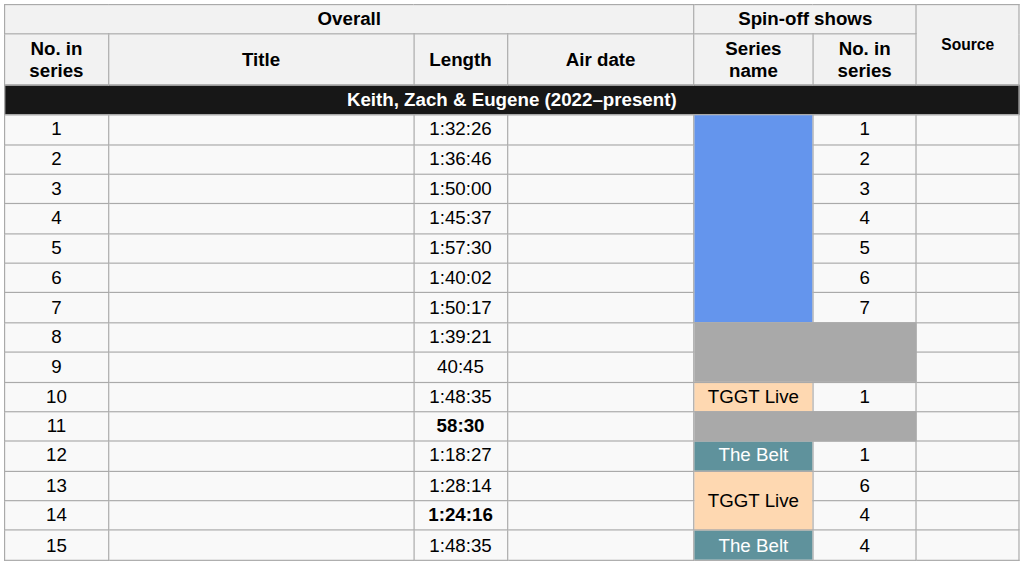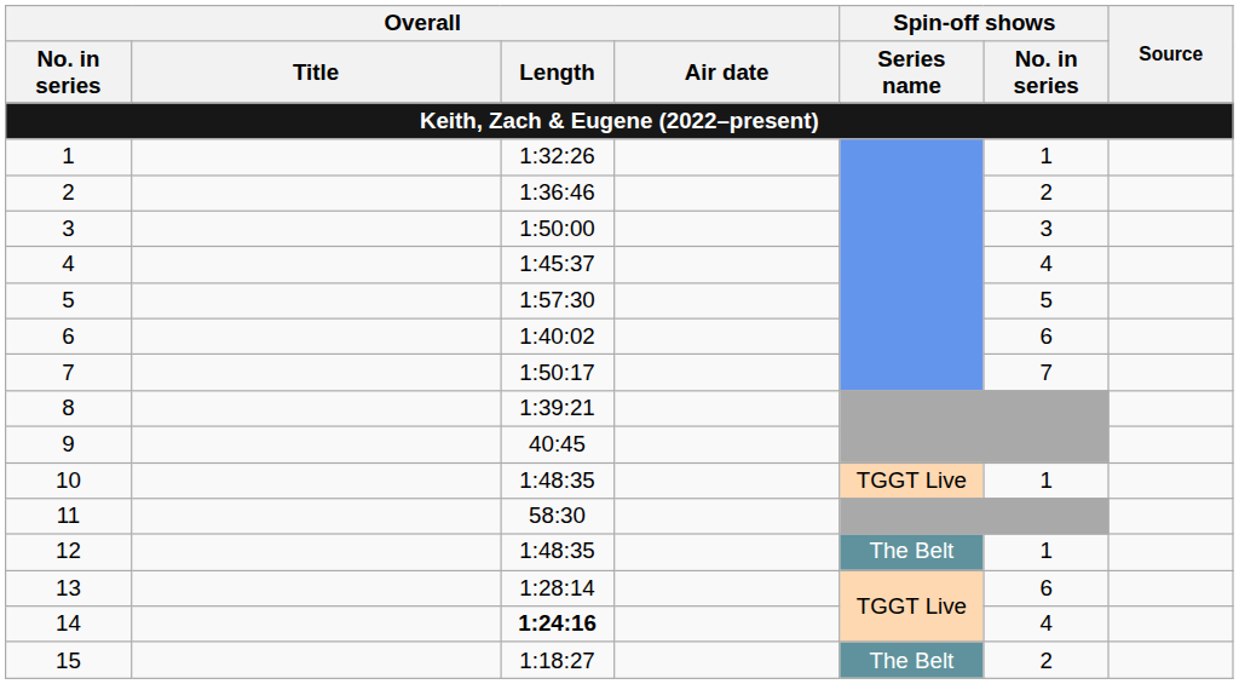11 | Overall / Length: bold -> normal
12 | Overall / Length: 1:18:27 -> 1:48:35
15 | Overall / Length: 1:48:35 -> 1:18:27
15 | Spin-off shows / No. in series: 4 -> 2
